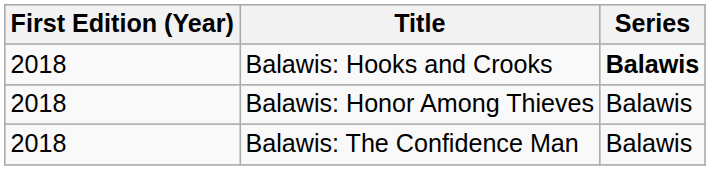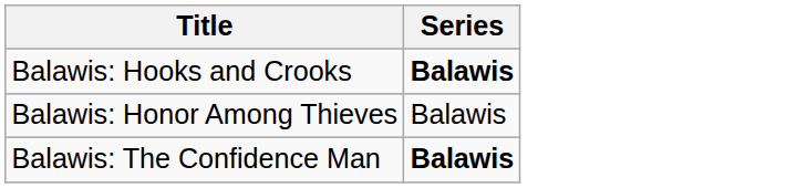- column: First Edition (Year) | 2018 | 2018 | 2018
Balawis: The Confidence Man | Series: normal -> bold
